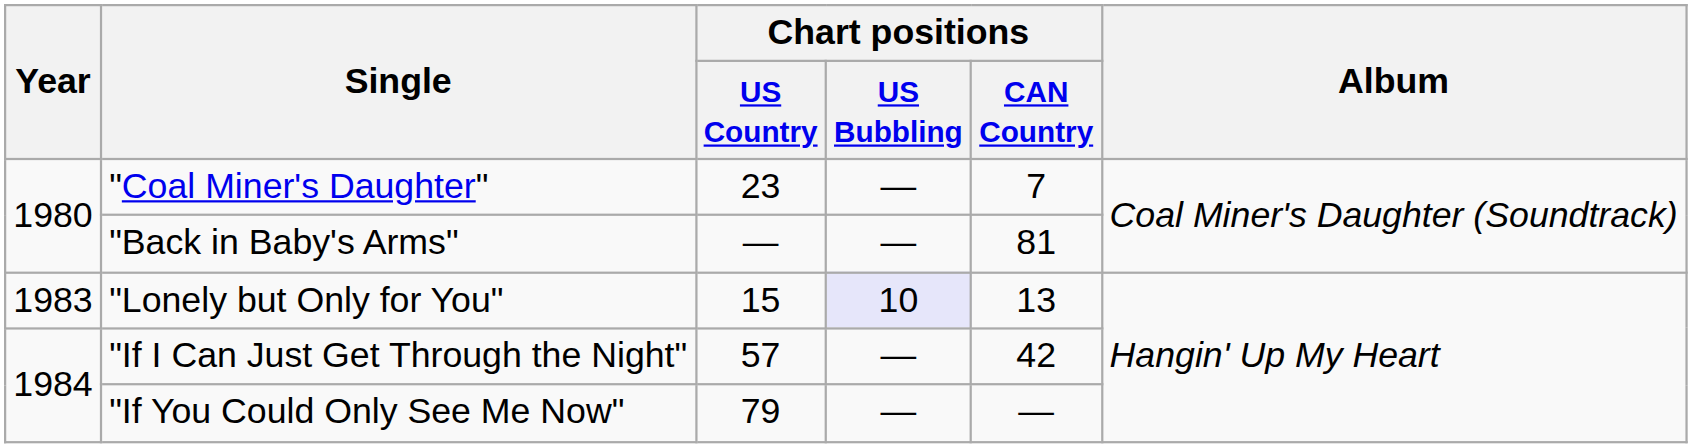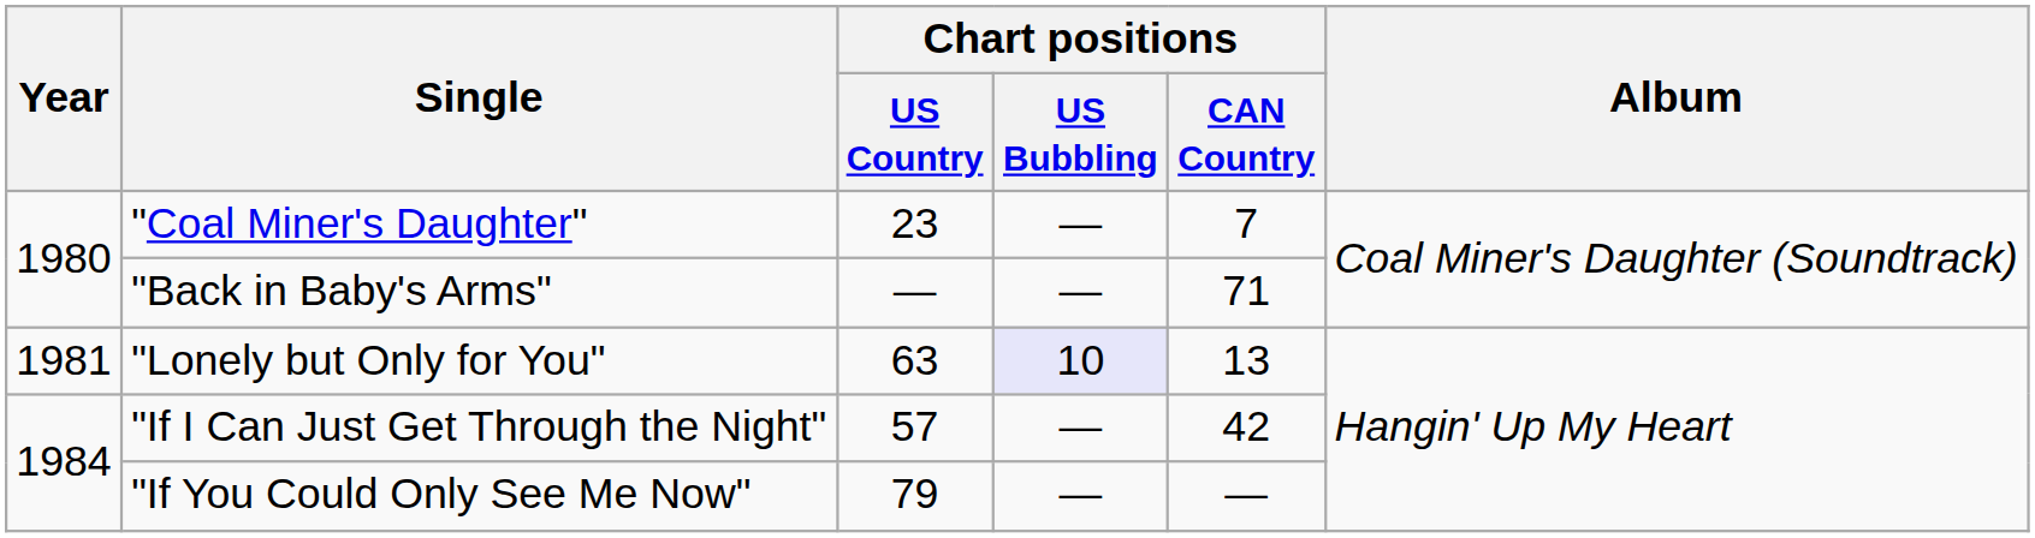"Back in Baby's Arms" | Chart positions / CAN Country: 81 -> 71
"Lonely but Only for You" | Year: 1983 -> 1981
"Lonely but Only for You" | Chart positions / US Country: 15 -> 63
